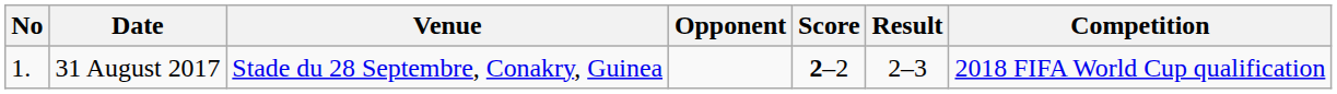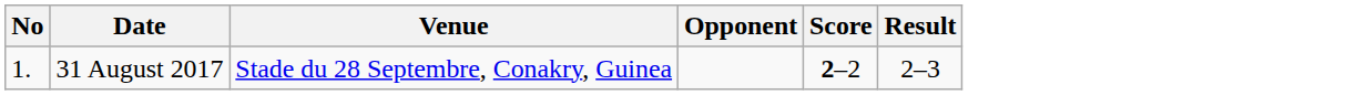- column: Competition | 2018 FIFA World Cup qualification
